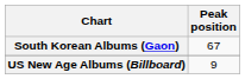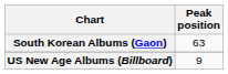South Korean Albums (Gaon) | Peak position: 67 -> 63
